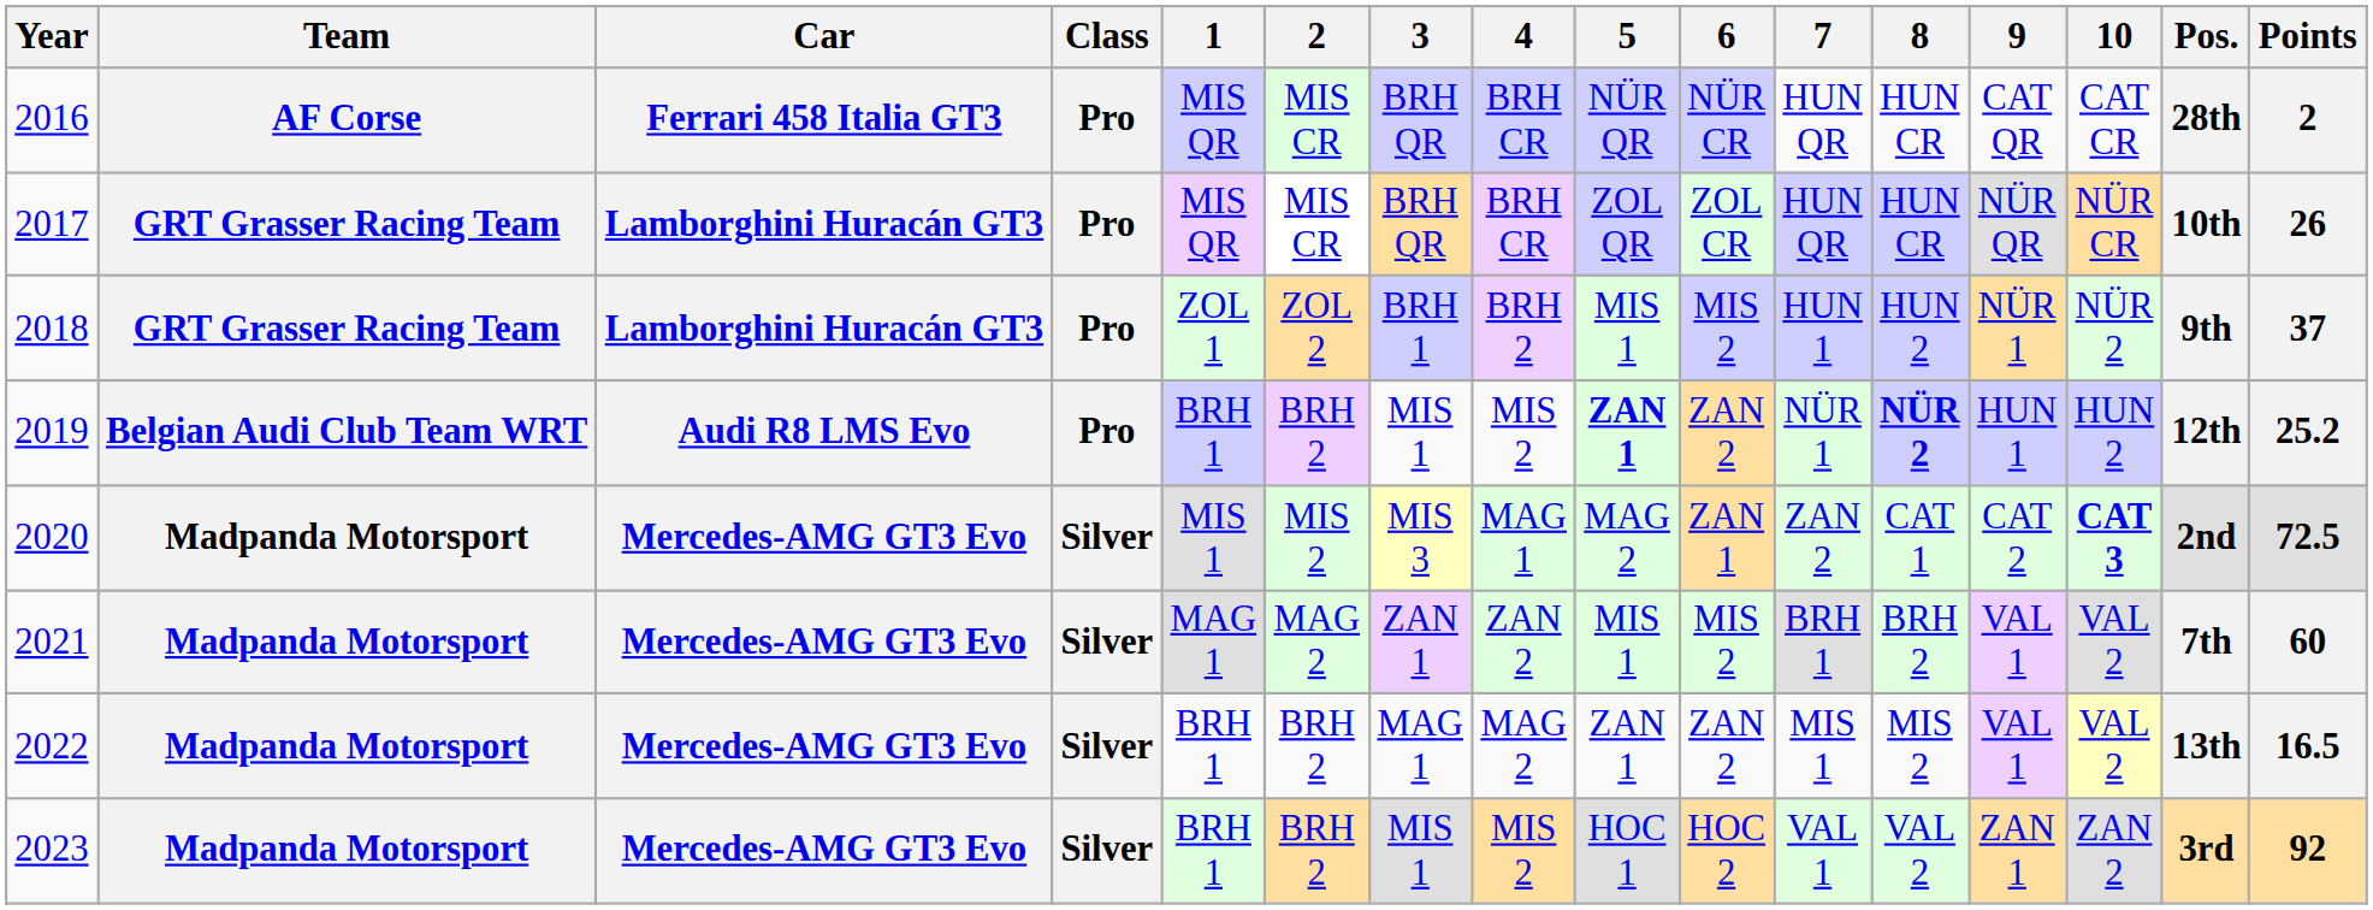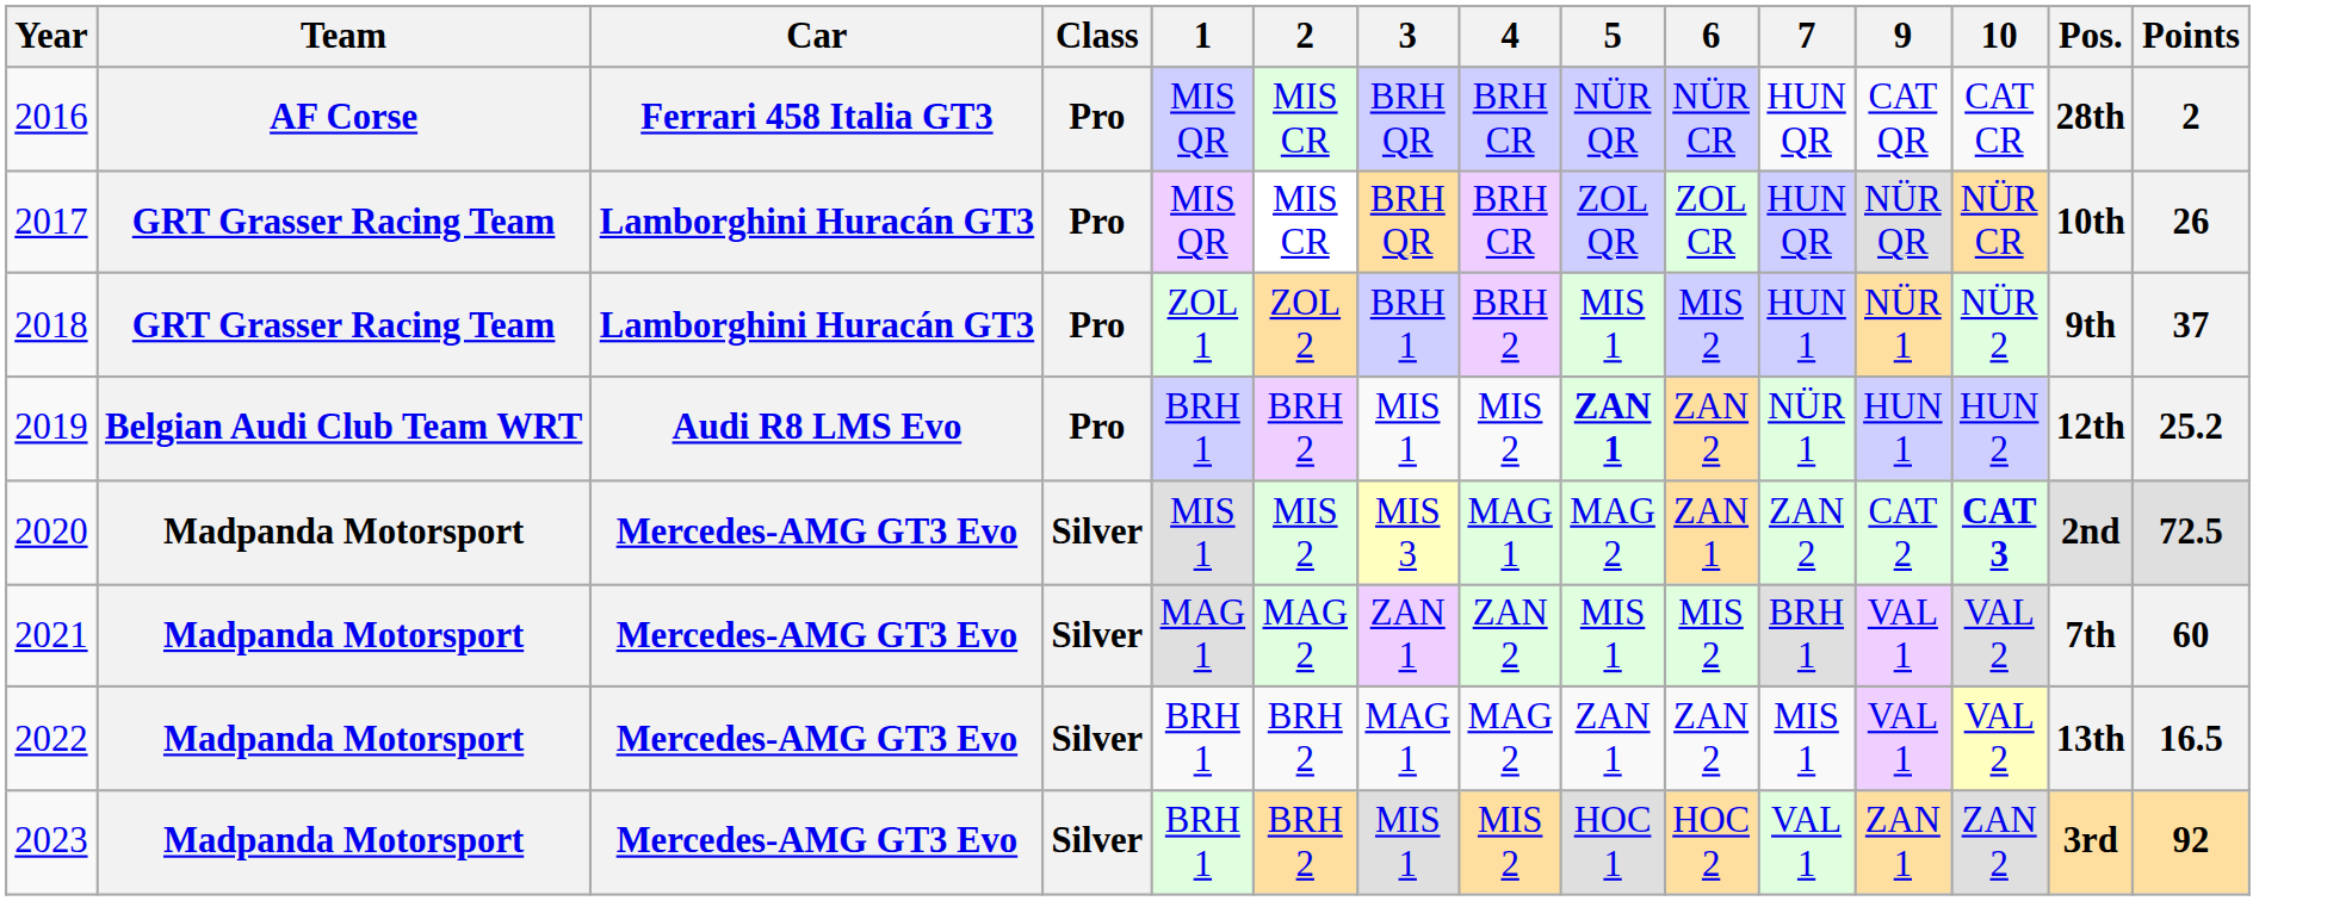- column: 8 | HUN CR | HUN CR | HUN 2 | NÜR 2 | CAT 1 | BRH 2 | MIS 2 | VAL 2
